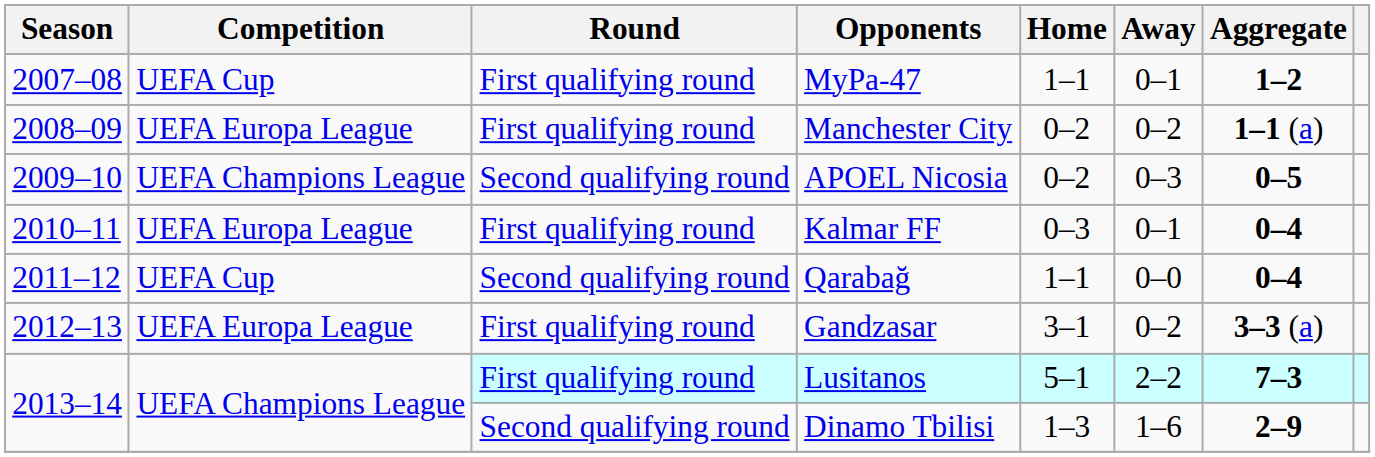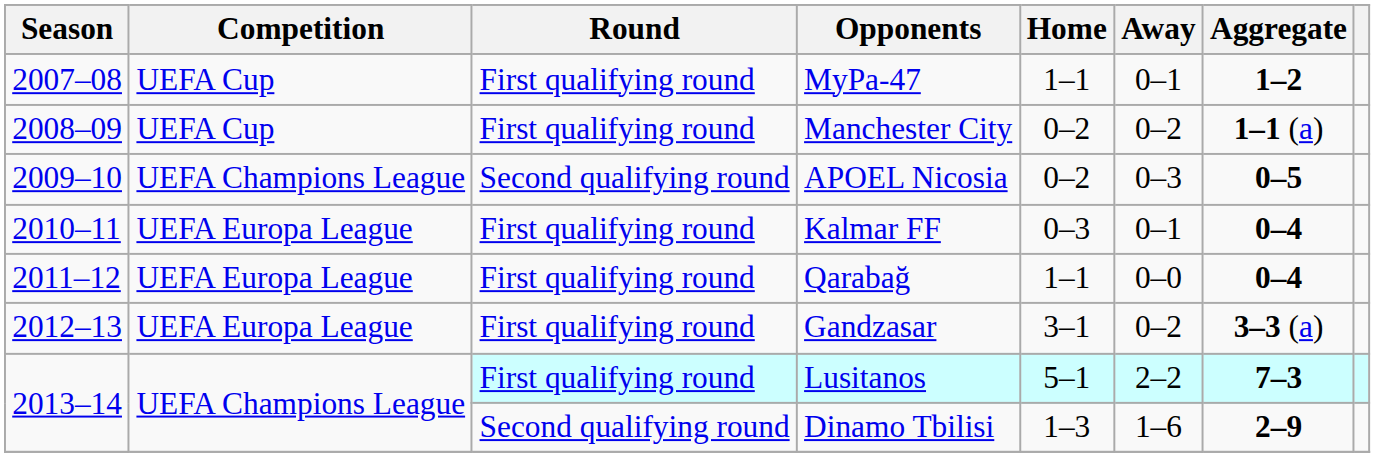Manchester City | Competition: UEFA Europa League -> UEFA Cup
Qarabağ | Competition: UEFA Cup -> UEFA Europa League
Qarabağ | Round: Second qualifying round -> First qualifying round
